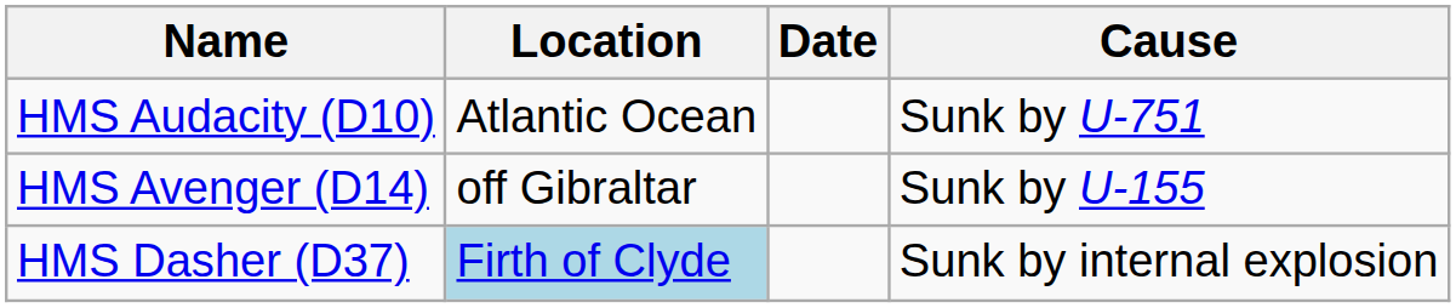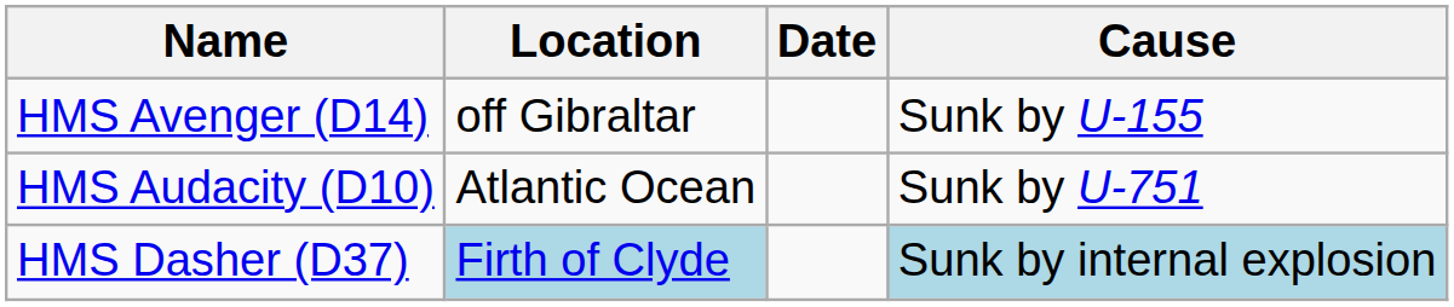rows swapped: HMS Audacity (D10) <-> HMS Avenger (D14)
HMS Dasher (D37) | Cause: no background -> lightblue background
